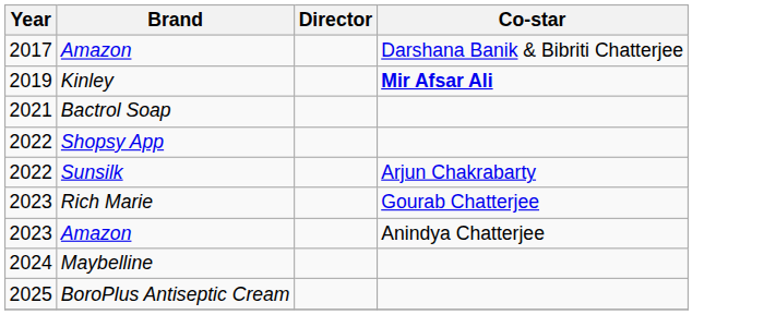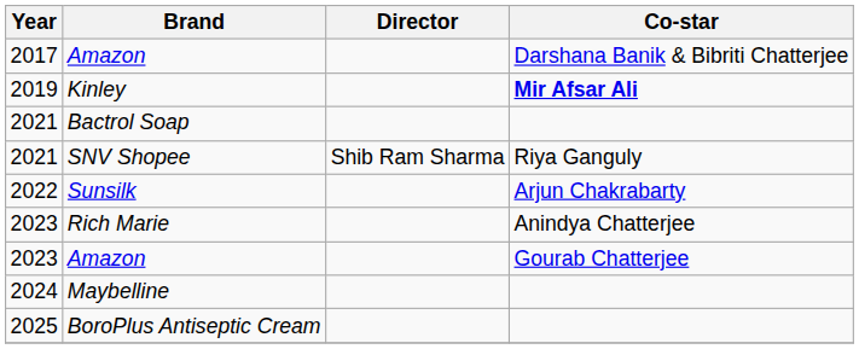+ row: 2021 | SNV Shopee | Shib Ram Sharma | Riya Ganguly
- row: 2022 | Shopsy App
Rich Marie | Co-star: Gourab Chatterjee -> Anindya Chatterjee
2023 / Amazon | Co-star: Anindya Chatterjee -> Gourab Chatterjee
